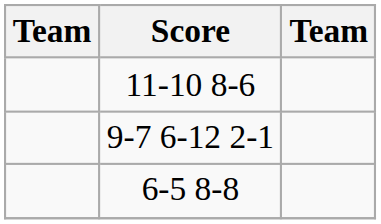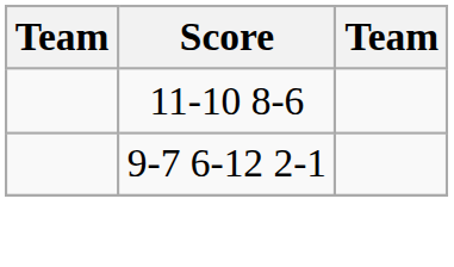- row: 6-5 8-8
